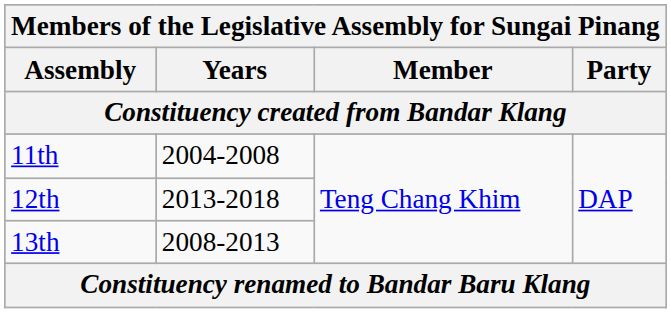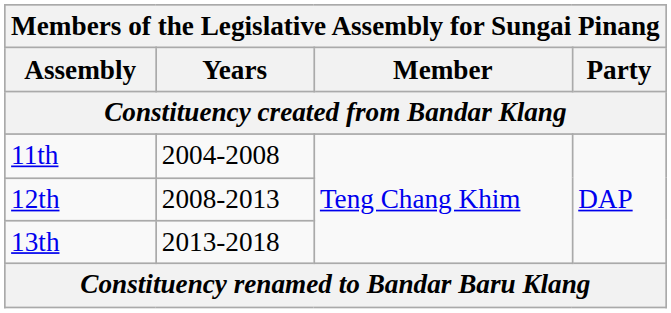12th | Years: 2013-2018 -> 2008-2013
13th | Years: 2008-2013 -> 2013-2018
